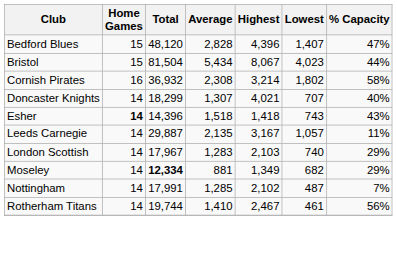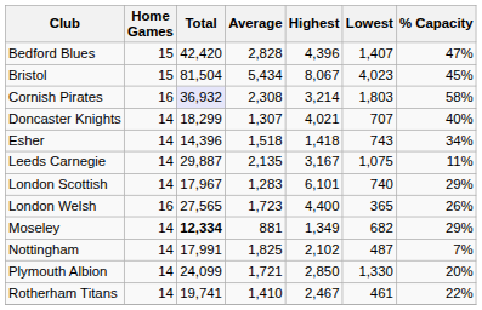Bedford Blues | Total: 48,120 -> 42,420
Bristol | % Capacity: 44% -> 45%
Cornish Pirates | Total: no background -> lavender background
Cornish Pirates | Lowest: 1,802 -> 1,803
Esher | Home Games: bold -> normal
Esher | % Capacity: 43% -> 34%
Leeds Carnegie | Lowest: 1,057 -> 1,075
London Scottish | Highest: 2,103 -> 6,101
+ row: London Welsh | 16 | 27,565 | 1,723 | 4,400 | 365 | 26%
Nottingham | Average: 1,285 -> 1,825
+ row: Plymouth Albion | 14 | 24,099 | 1,721 | 2,850 | 1,330 | 20%
Rotherham Titans | Total: 19,744 -> 19,741
Rotherham Titans | % Capacity: 56% -> 22%
